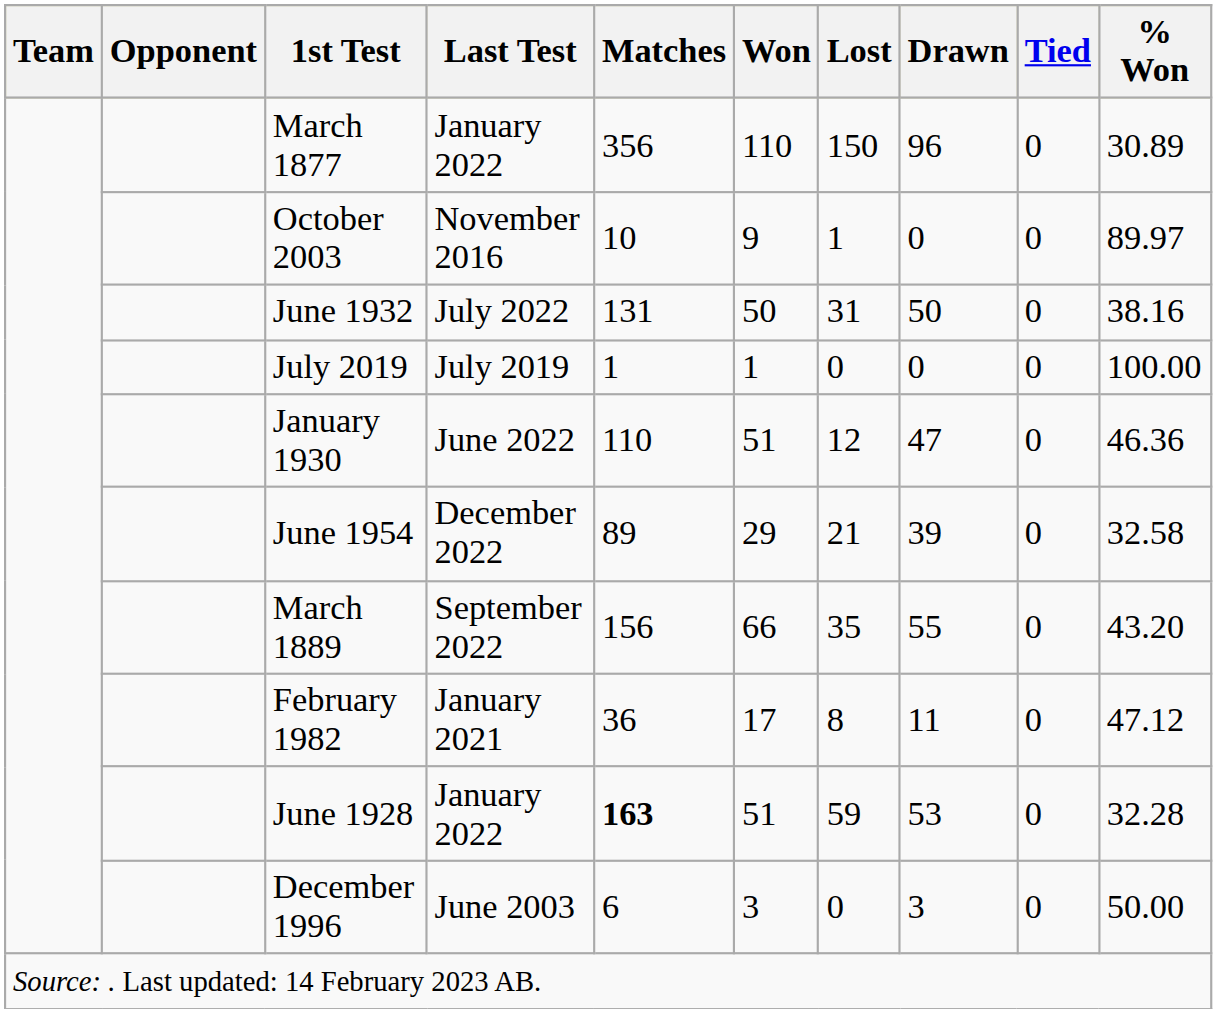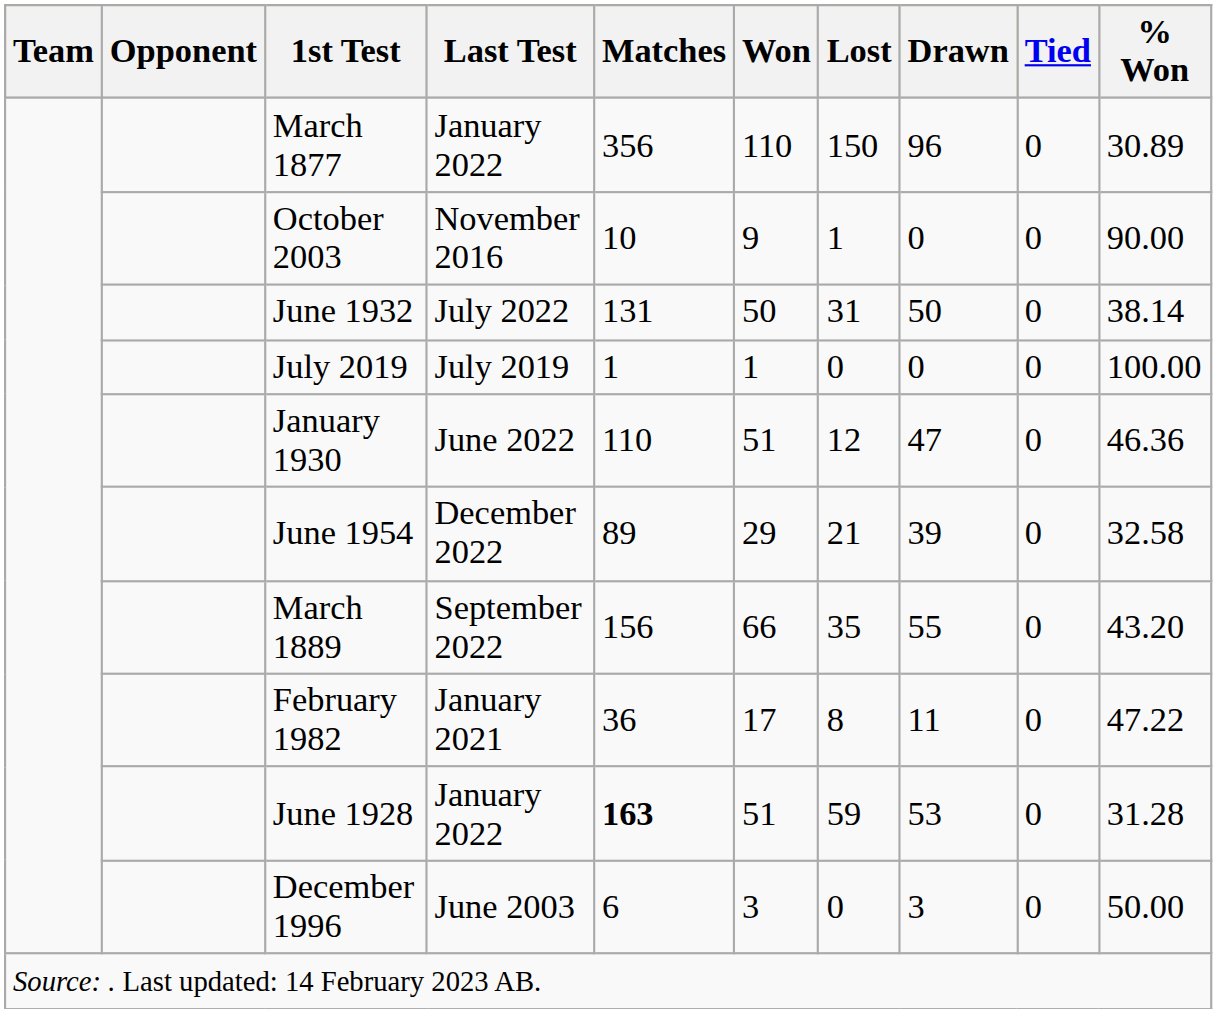October 2003 | % Won: 89.97 -> 90.00
June 1932 | % Won: 38.16 -> 38.14
February 1982 | % Won: 47.12 -> 47.22
June 1928 | % Won: 32.28 -> 31.28
